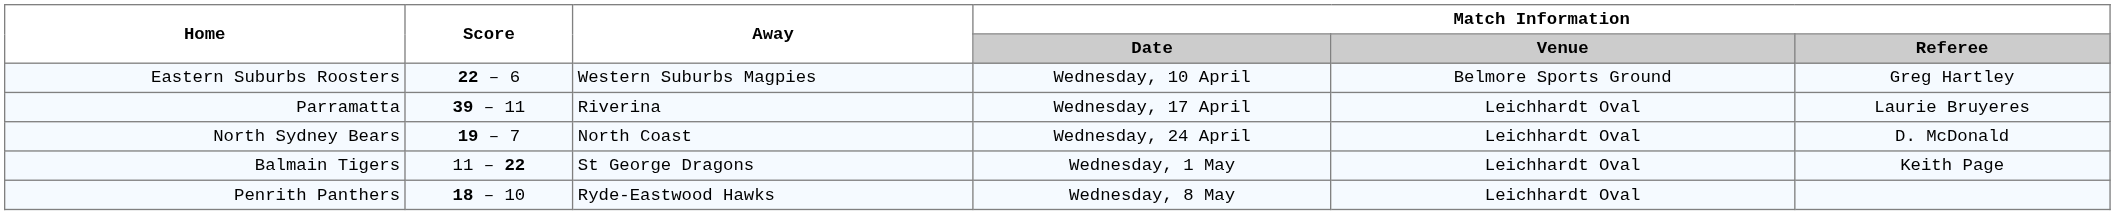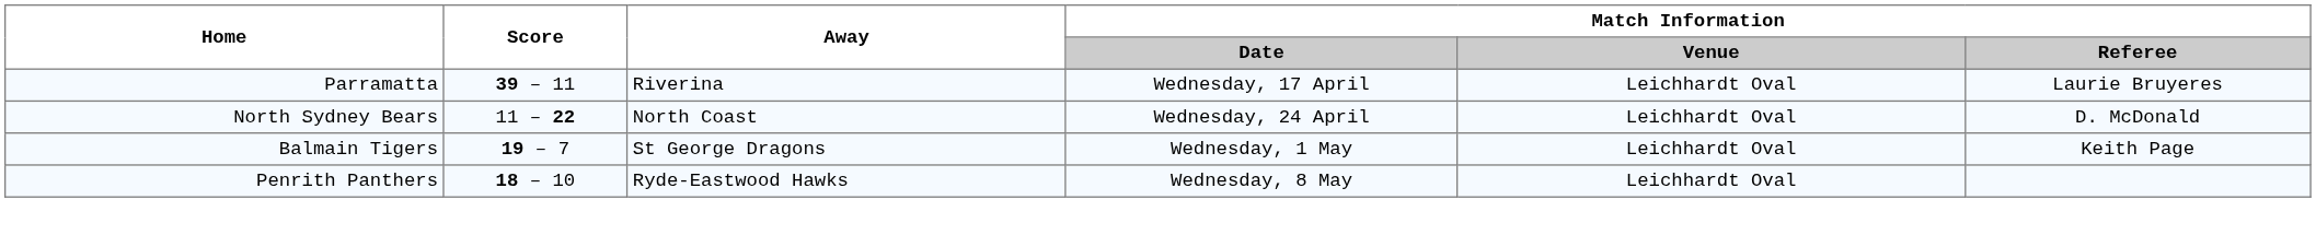- row: Eastern Suburbs Roosters | 22 – 6 | Western Suburbs Magpies | Wednesday, 10 April | Belmore Sports Ground | Greg Hartley
North Sydney Bears | Score: 19 – 7 -> 11 – 22
Balmain Tigers | Score: 11 – 22 -> 19 – 7
